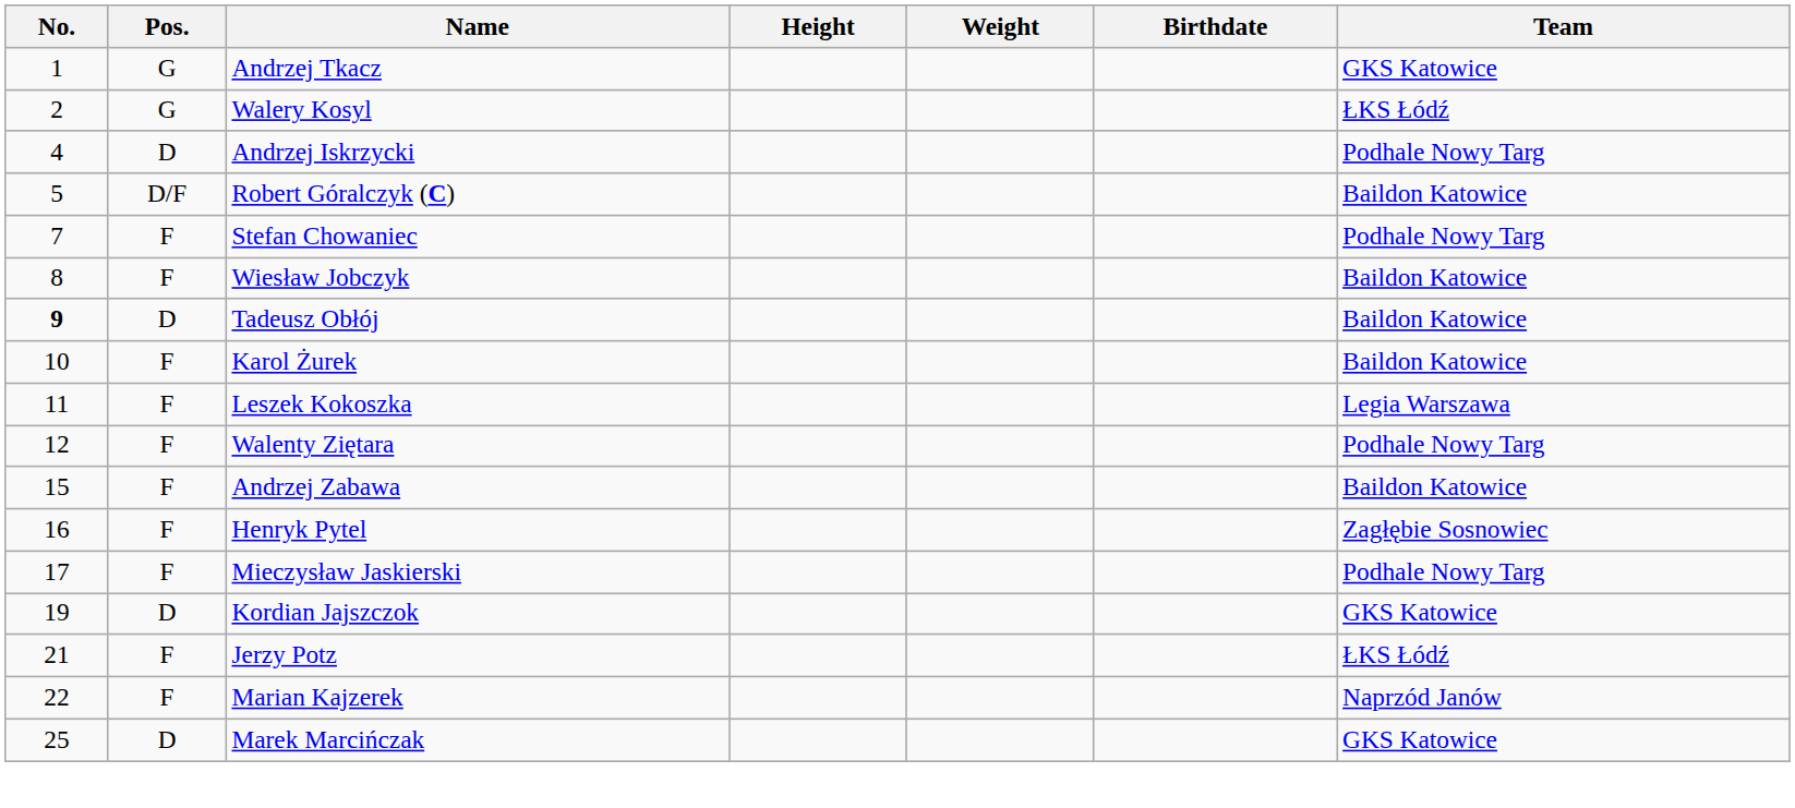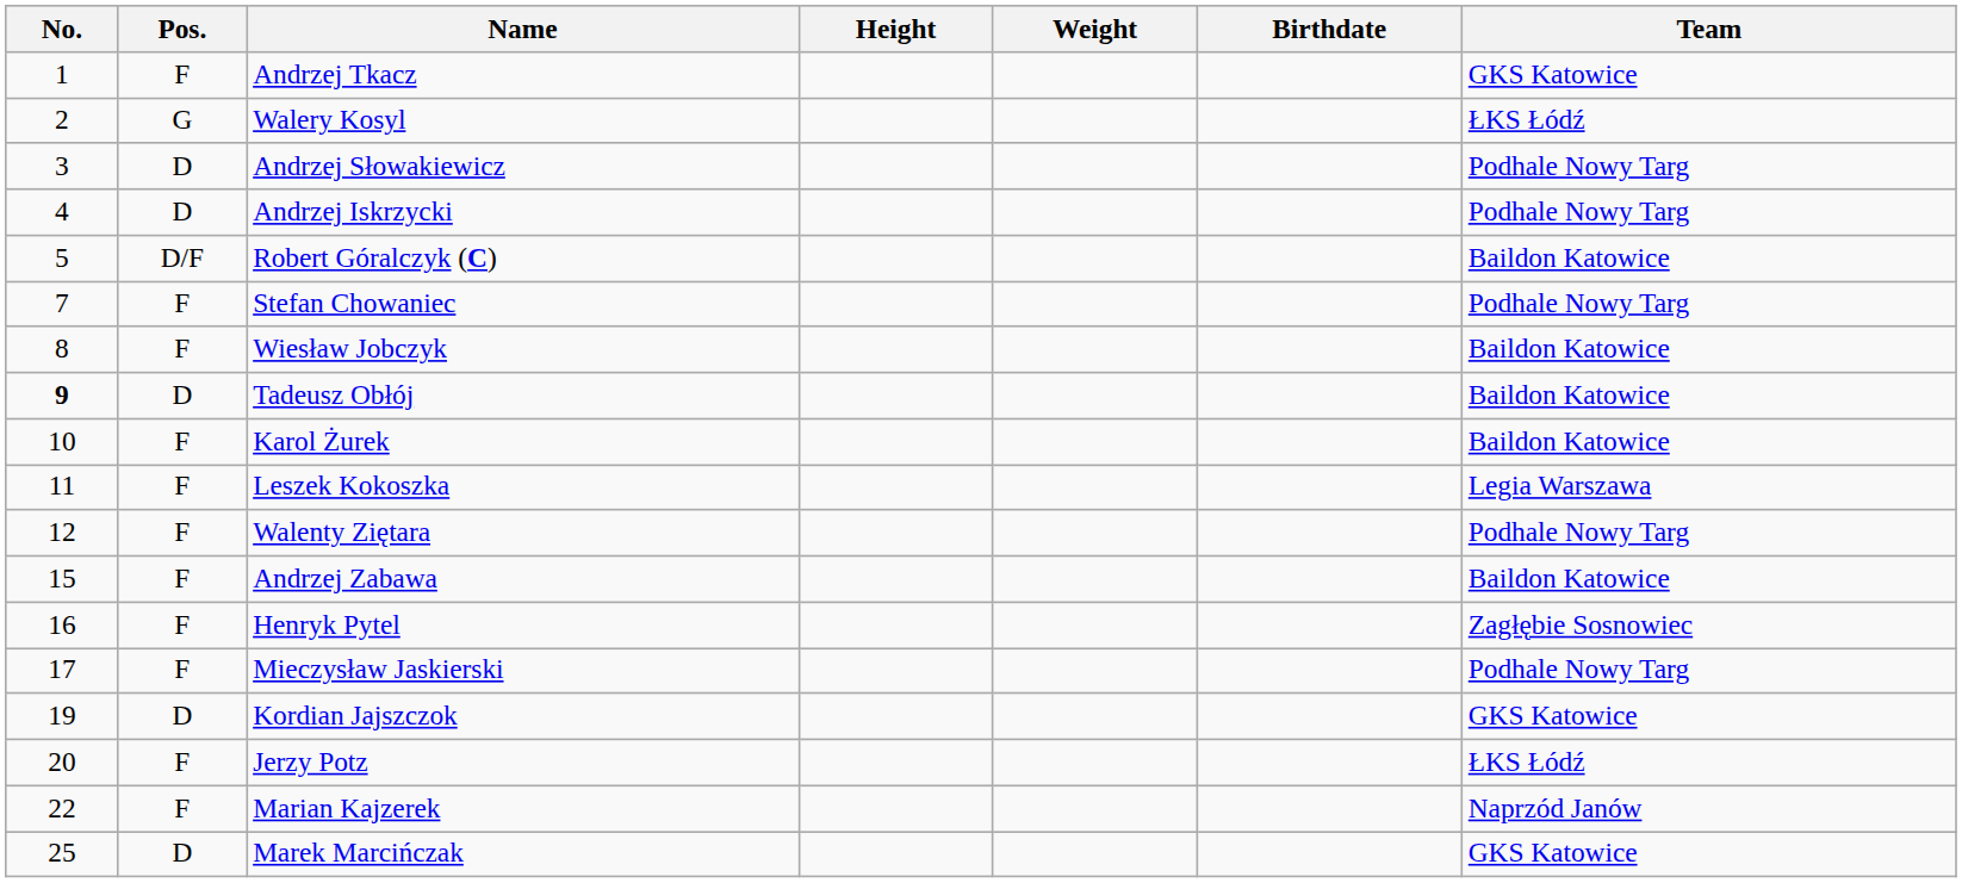Andrzej Tkacz | Pos.: G -> F
+ row: 3 | D | Andrzej Słowakiewicz | Podhale Nowy Targ
Jerzy Potz | No.: 21 -> 20
